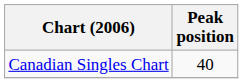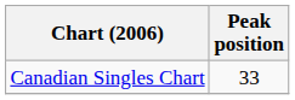Canadian Singles Chart | Peak position: 40 -> 33
